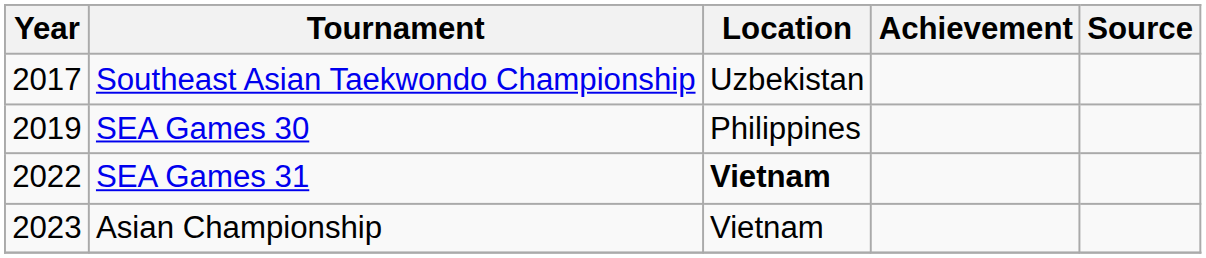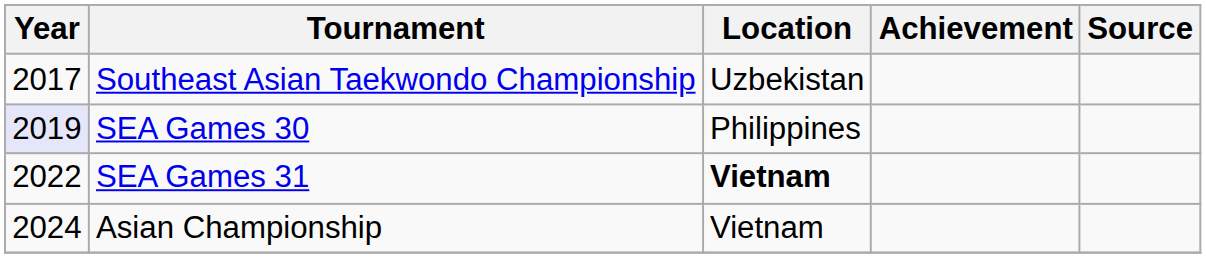SEA Games 30 | Year: no background -> lavender background
Asian Championship | Year: 2023 -> 2024
